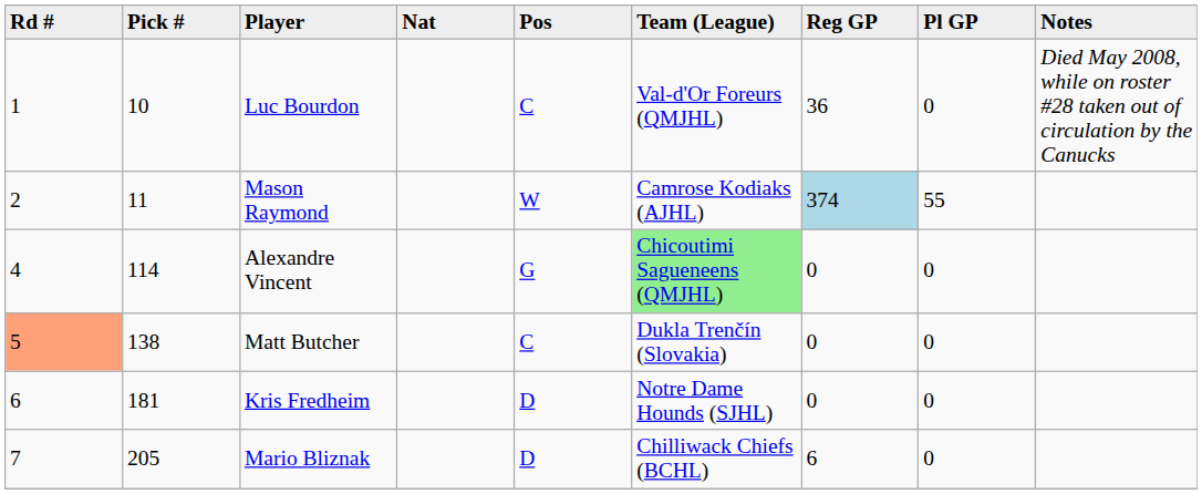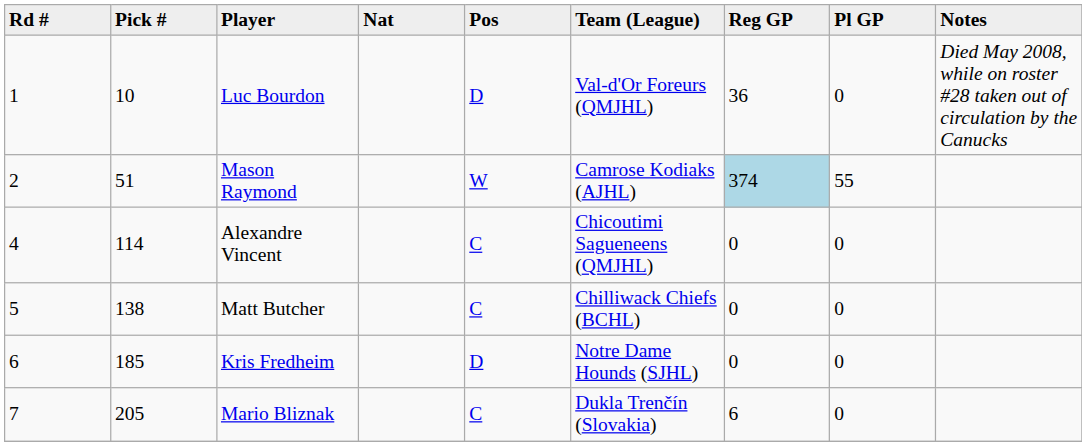Luc Bourdon | Pos: C -> D
Mason Raymond | Pick #: 11 -> 51
Alexandre Vincent | Pos: G -> C
Alexandre Vincent | Team (League): lightgreen background -> no background
Matt Butcher | Rd #: lightsalmon background -> no background
Matt Butcher | Team (League): Dukla Trenčín (Slovakia) -> Chilliwack Chiefs (BCHL)
Kris Fredheim | Pick #: 181 -> 185
Mario Bliznak | Pos: D -> C
Mario Bliznak | Team (League): Chilliwack Chiefs (BCHL) -> Dukla Trenčín (Slovakia)
